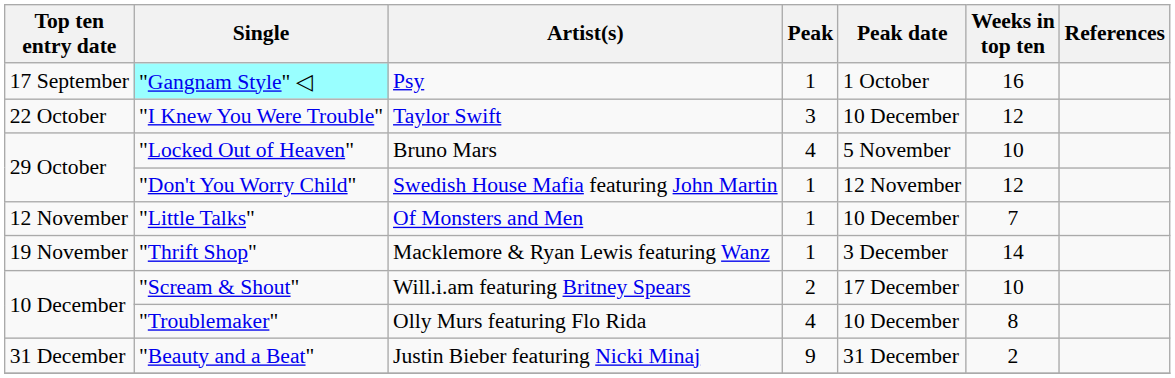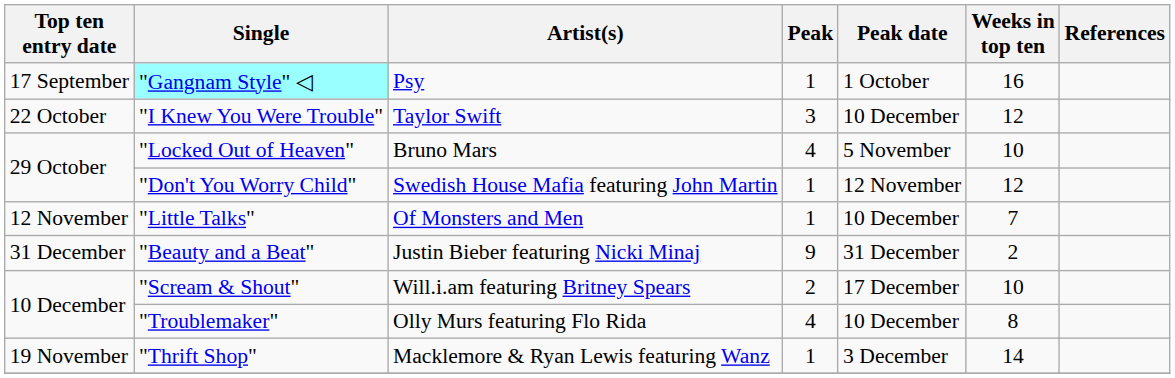rows swapped: "Thrift Shop" <-> "Beauty and a Beat"
